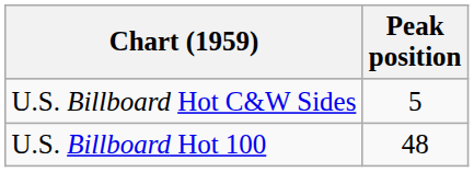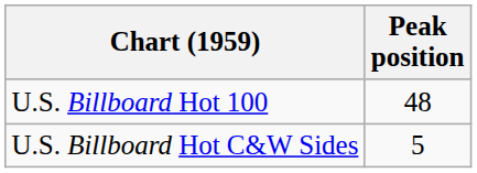rows swapped: U.S. Billboard Hot 100 <-> U.S. Billboard Hot C&W Sides
